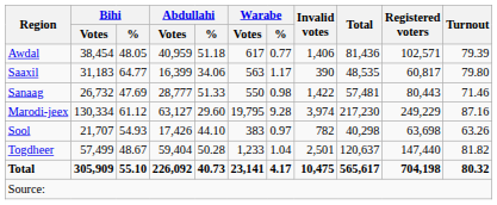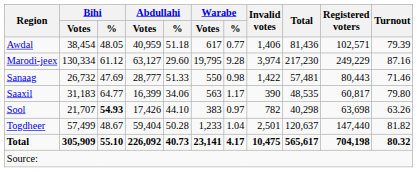rows swapped: Marodi-jeex <-> Saaxil
Sool | Bihi / %: normal -> bold
